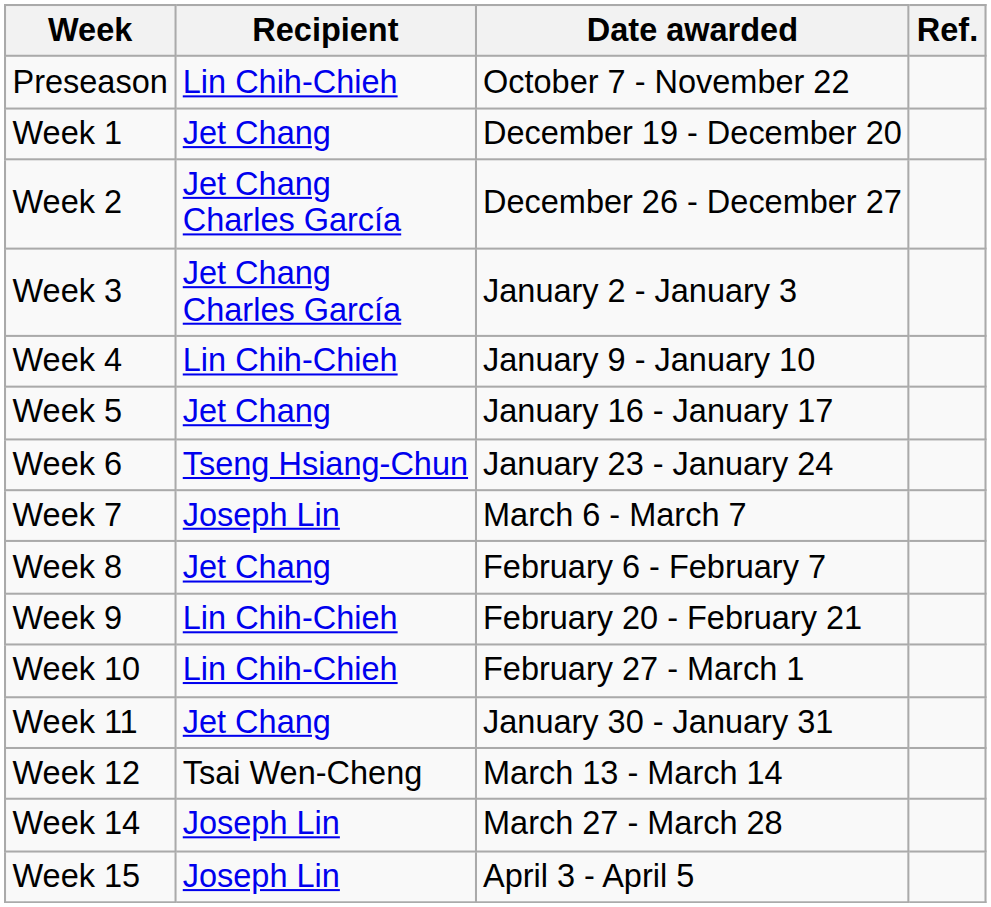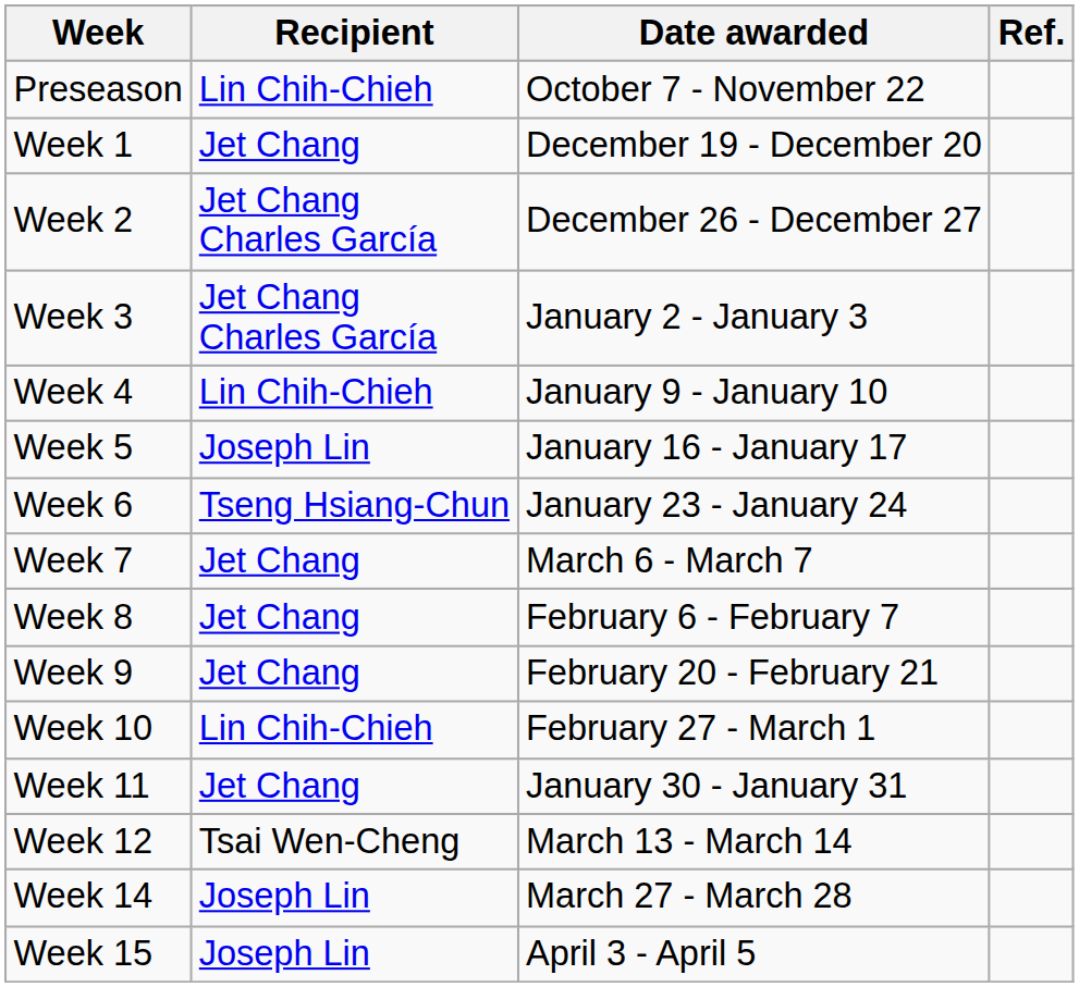Week 5 | Recipient: Jet Chang -> Joseph Lin
Week 7 | Recipient: Joseph Lin -> Jet Chang
Week 9 | Recipient: Lin Chih-Chieh -> Jet Chang
